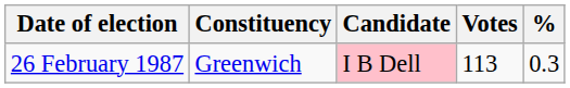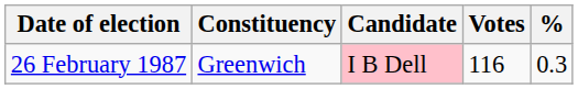26 February 1987 | Votes: 113 -> 116
